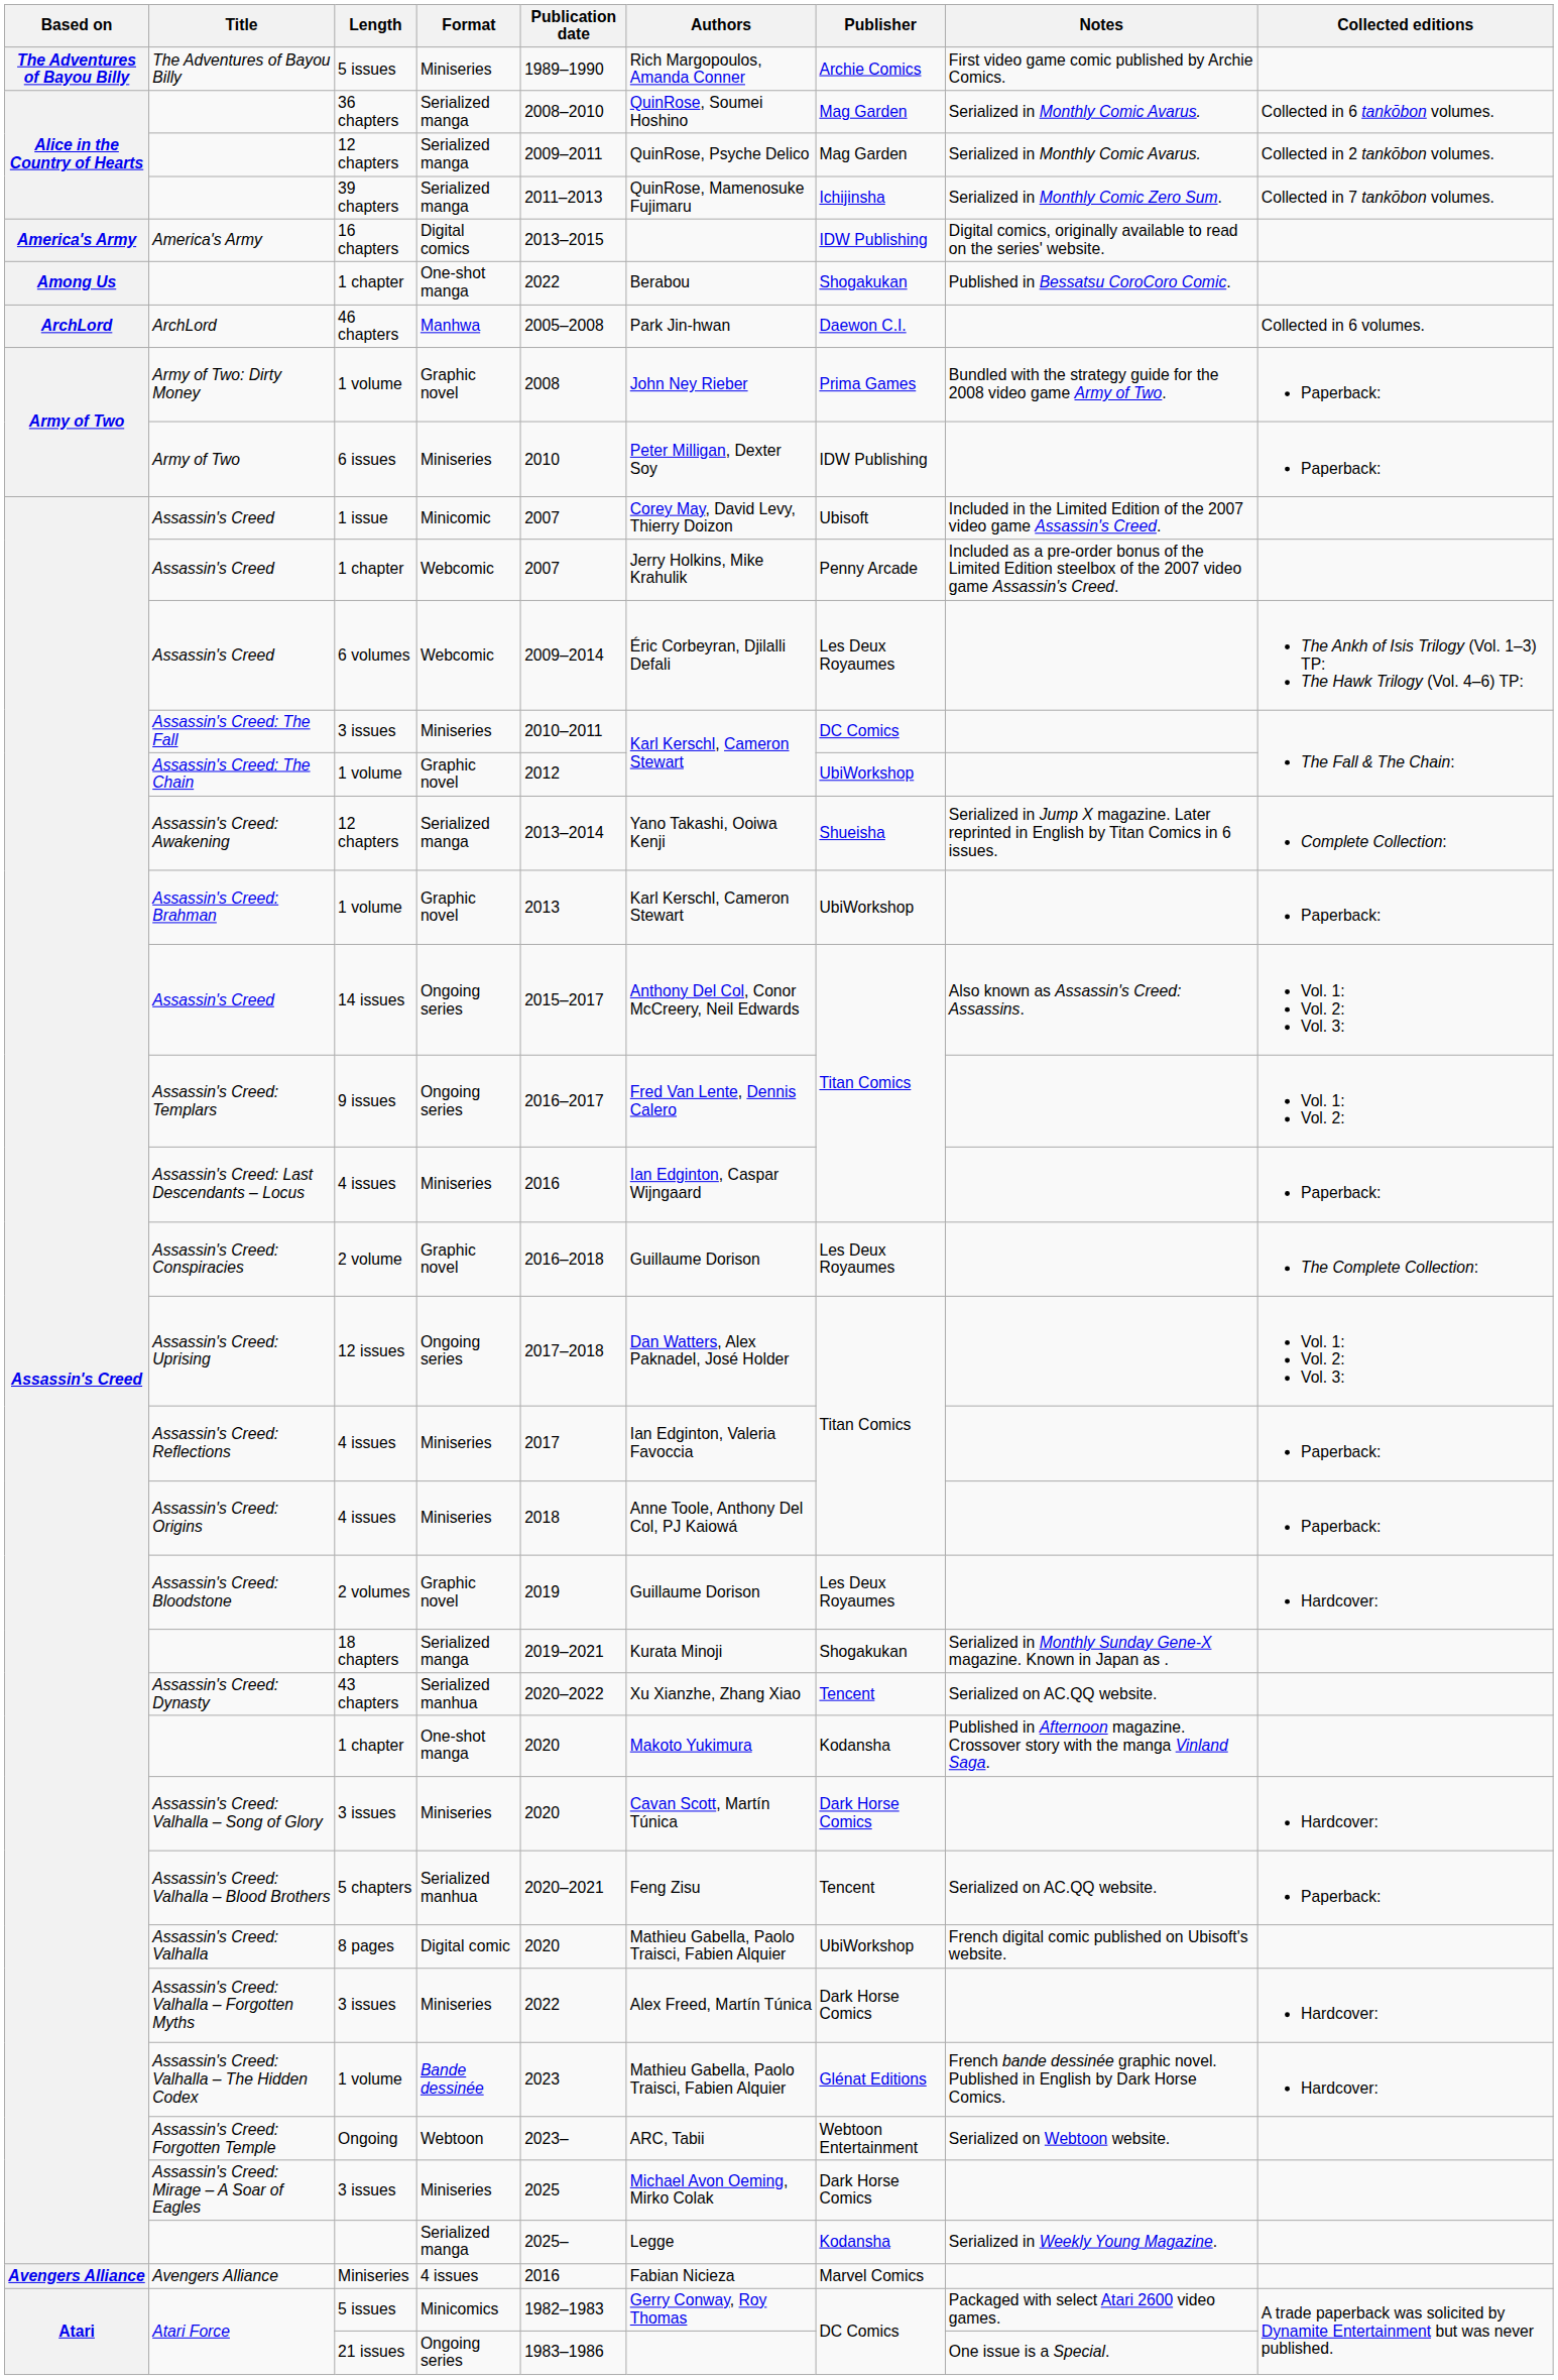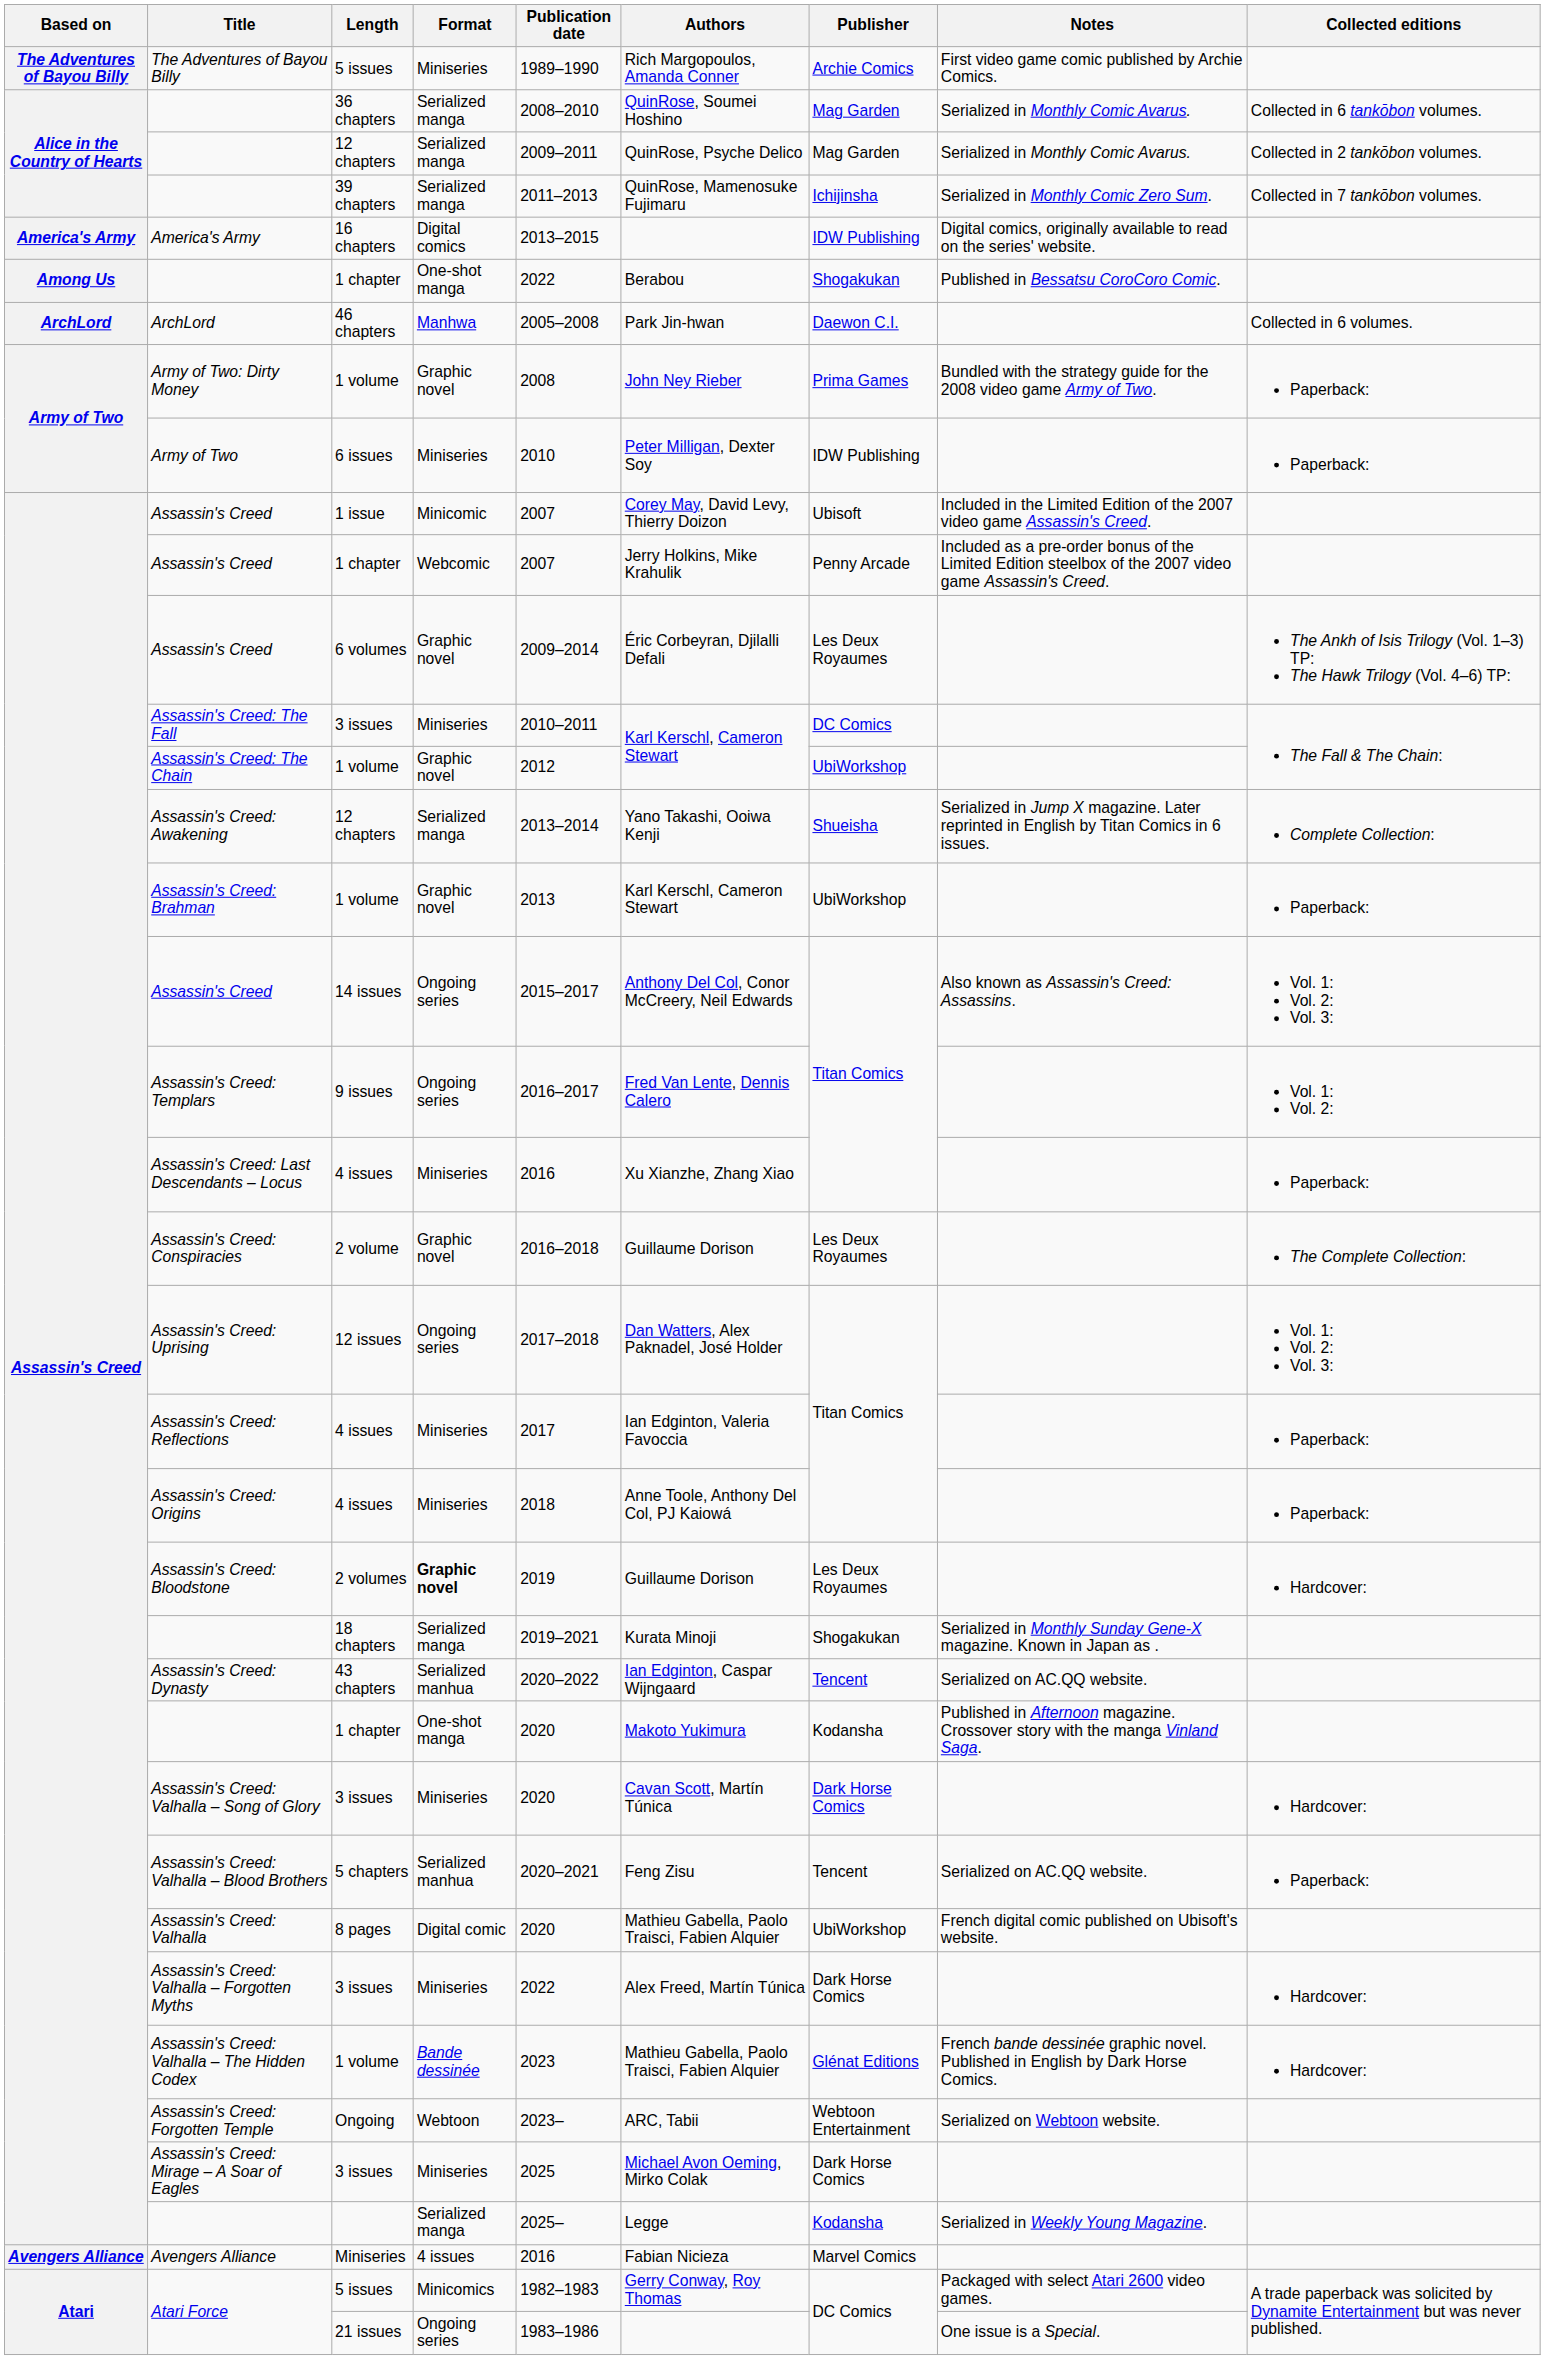Assassin's Creed / 6 volumes | Format: Webcomic -> Graphic novel
Assassin's Creed: Last Descendants – Locus | Authors: Ian Edginton, Caspar Wijngaard -> Xu Xianzhe, Zhang Xiao
Assassin's Creed: Bloodstone | Format: normal -> bold
Assassin's Creed: Dynasty | Authors: Xu Xianzhe, Zhang Xiao -> Ian Edginton, Caspar Wijngaard
